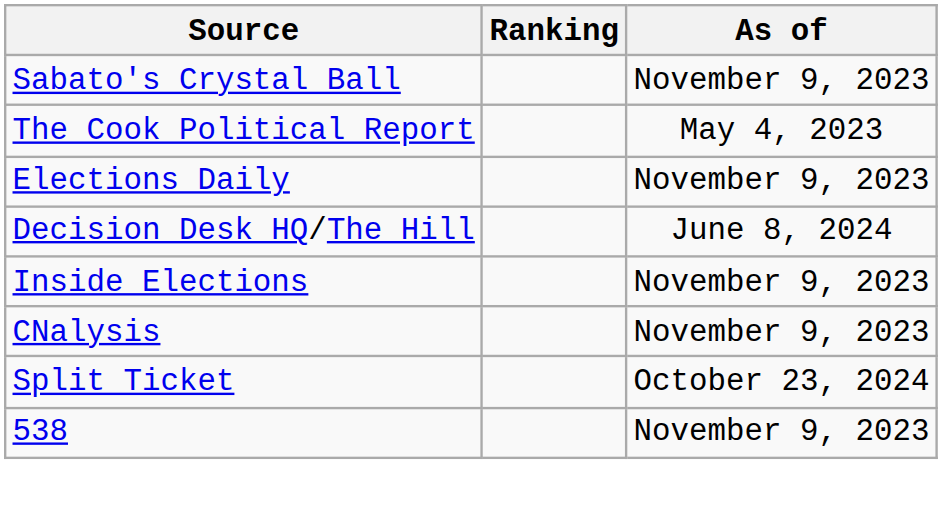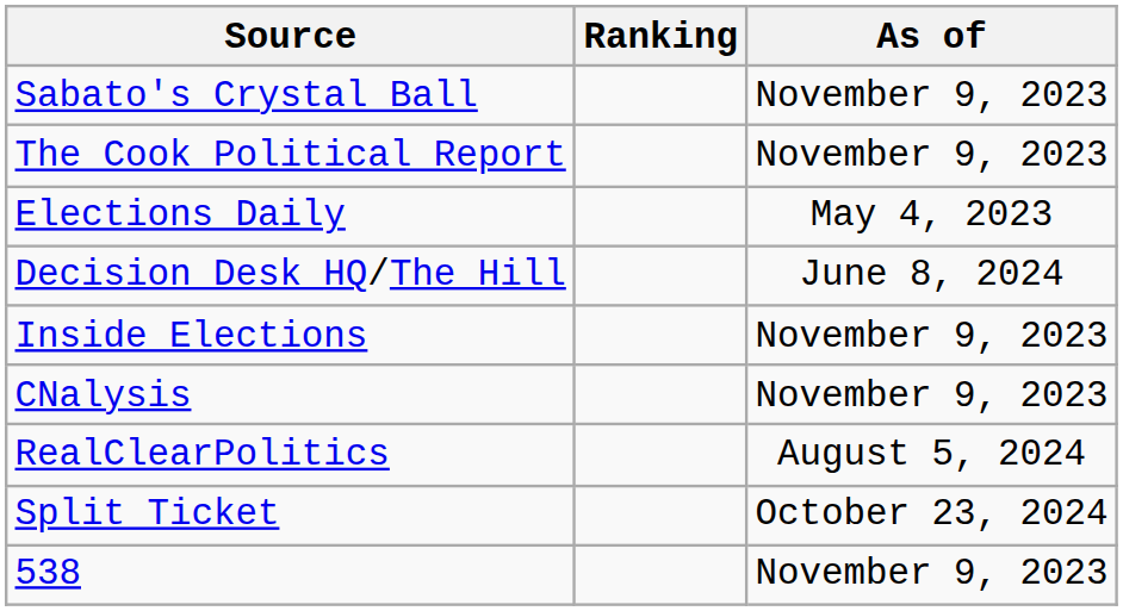The Cook Political Report | As of: May 4, 2023 -> November 9, 2023
Elections Daily | As of: November 9, 2023 -> May 4, 2023
+ row: RealClearPolitics | August 5, 2024
